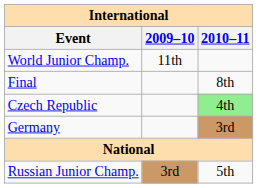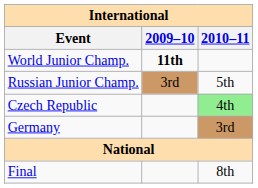World Junior Champ. | 2009–10: normal -> bold
rows swapped: Final <-> Russian Junior Champ.
